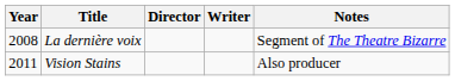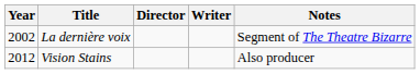La dernière voix | Year: 2008 -> 2002
Vision Stains | Year: 2011 -> 2012
